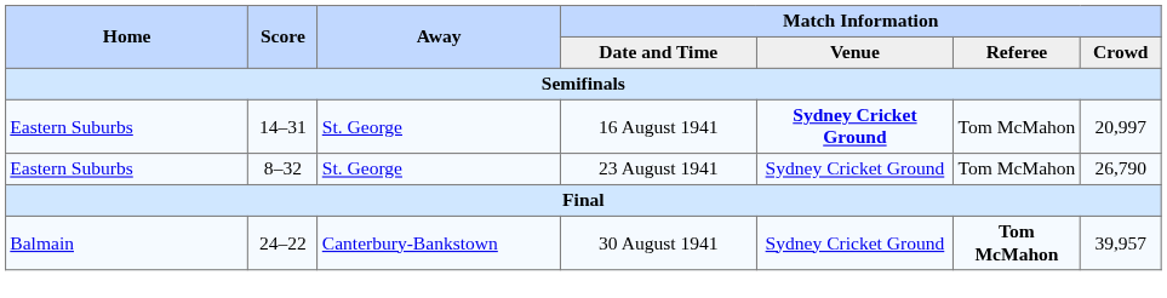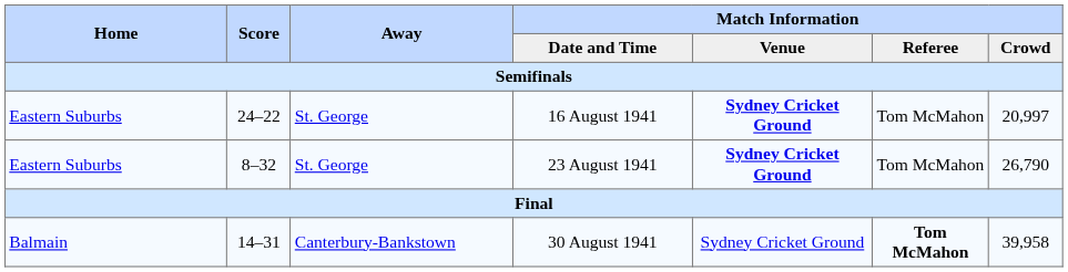16 August 1941 | Score: 14–31 -> 24–22
23 August 1941 | Match Information / Venue: normal -> bold
30 August 1941 | Score: 24–22 -> 14–31
30 August 1941 | Match Information / Crowd: 39,957 -> 39,958
